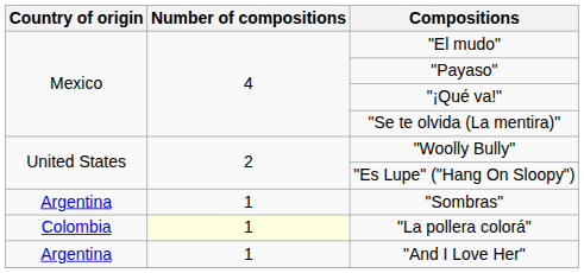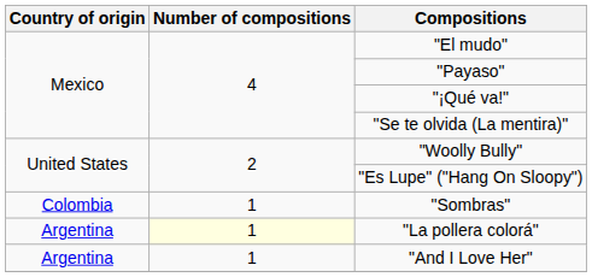"Sombras" | Country of origin: Argentina -> Colombia
"La pollera colorá" | Country of origin: Colombia -> Argentina
